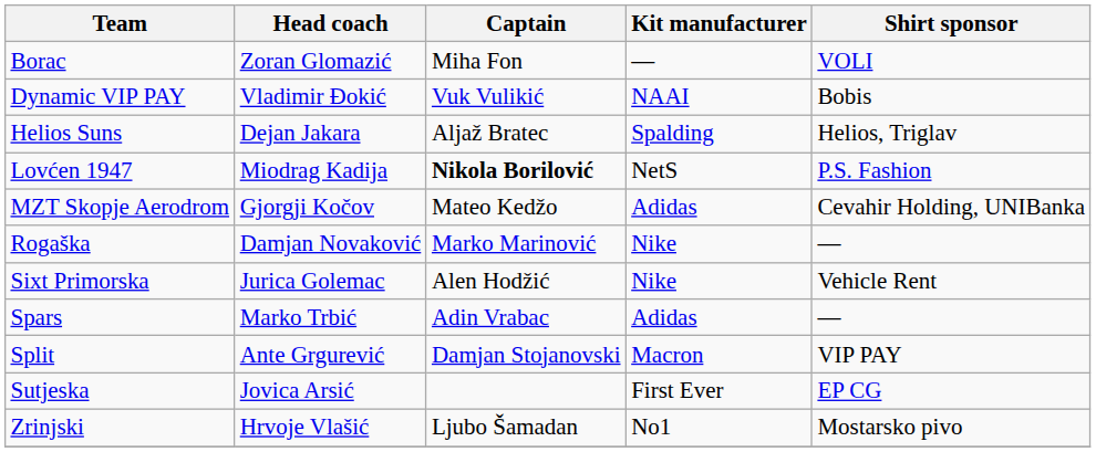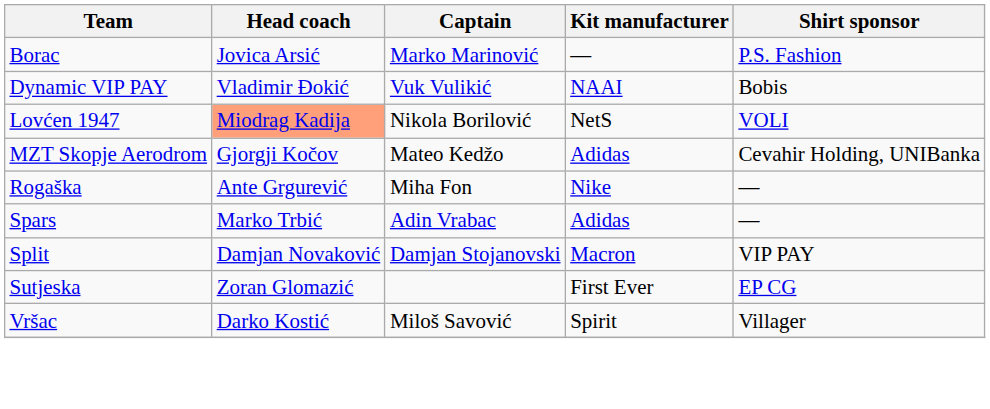Borac | Head coach: Zoran Glomazić -> Jovica Arsić
Borac | Captain: Miha Fon -> Marko Marinović
Borac | Shirt sponsor: VOLI -> P.S. Fashion
- row: Helios Suns | Dejan Jakara | Aljaž Bratec | Spalding | Helios, Triglav
Lovćen 1947 | Head coach: no background -> lightsalmon background
Lovćen 1947 | Captain: bold -> normal
Lovćen 1947 | Shirt sponsor: P.S. Fashion -> VOLI
Rogaška | Head coach: Damjan Novaković -> Ante Grgurević
Rogaška | Captain: Marko Marinović -> Miha Fon
- row: Sixt Primorska | Jurica Golemac | Alen Hodžić | Nike | Vehicle Rent
Split | Head coach: Ante Grgurević -> Damjan Novaković
Sutjeska | Head coach: Jovica Arsić -> Zoran Glomazić
+ row: Vršac | Darko Kostić | Miloš Savović | Spirit | Villager
- row: Zrinjski | Hrvoje Vlašić | Ljubo Šamadan | No1 | Mostarsko pivo
